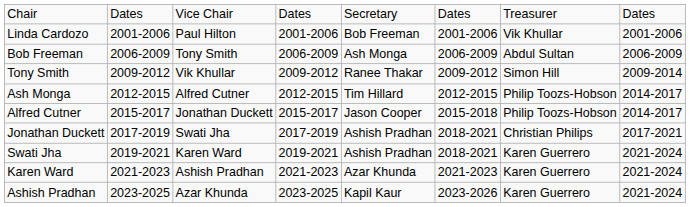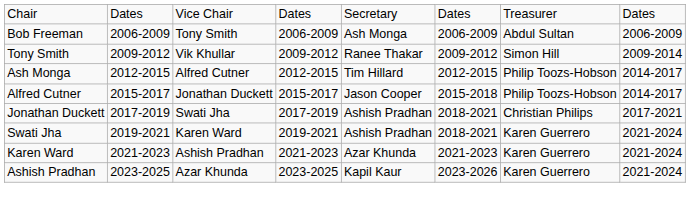- row: Linda Cardozo | 2001-2006 | Paul Hilton | 2001-2006 | Bob Freeman | 2001-2006 | Vik Khullar | 2001-2006
